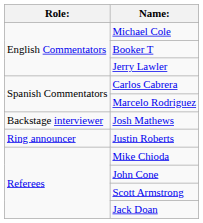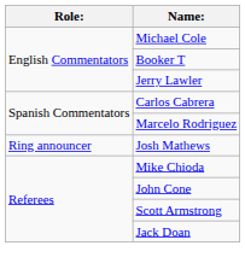Josh Mathews | Role:: Backstage interviewer -> Ring announcer
- row: Ring announcer | Justin Roberts
